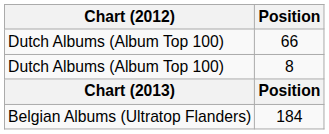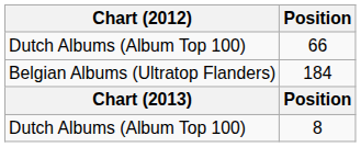rows swapped: 8 <-> 184
